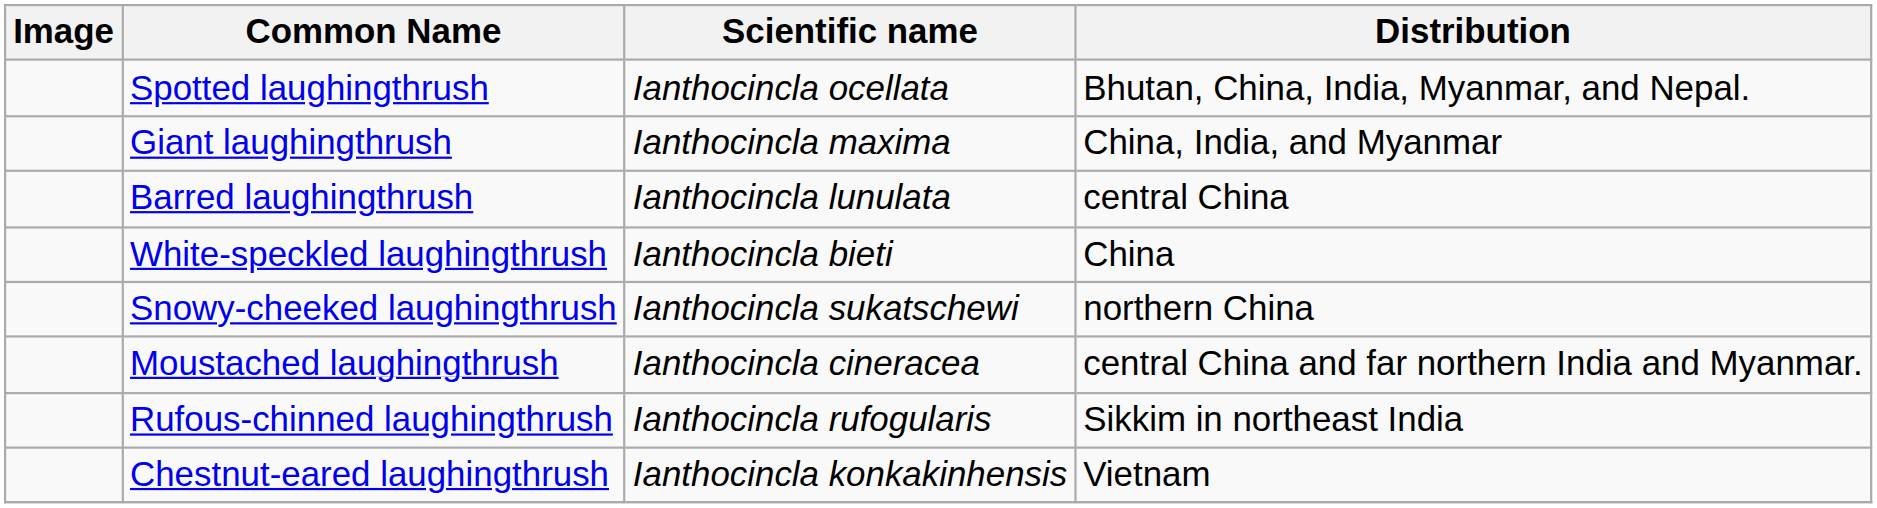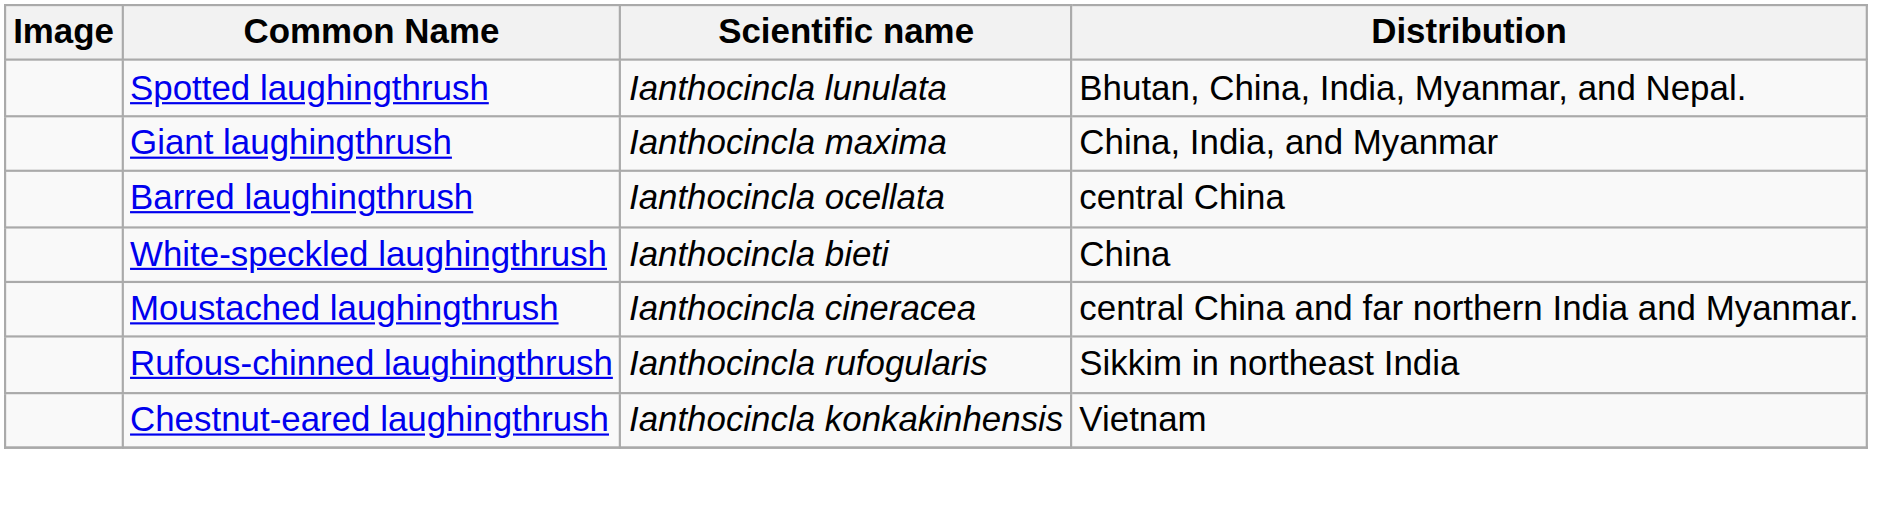Spotted laughingthrush | Scientific name: Ianthocincla ocellata -> Ianthocincla lunulata
Barred laughingthrush | Scientific name: Ianthocincla lunulata -> Ianthocincla ocellata
- row: Snowy-cheeked laughingthrush | Ianthocincla sukatschewi | northern China
